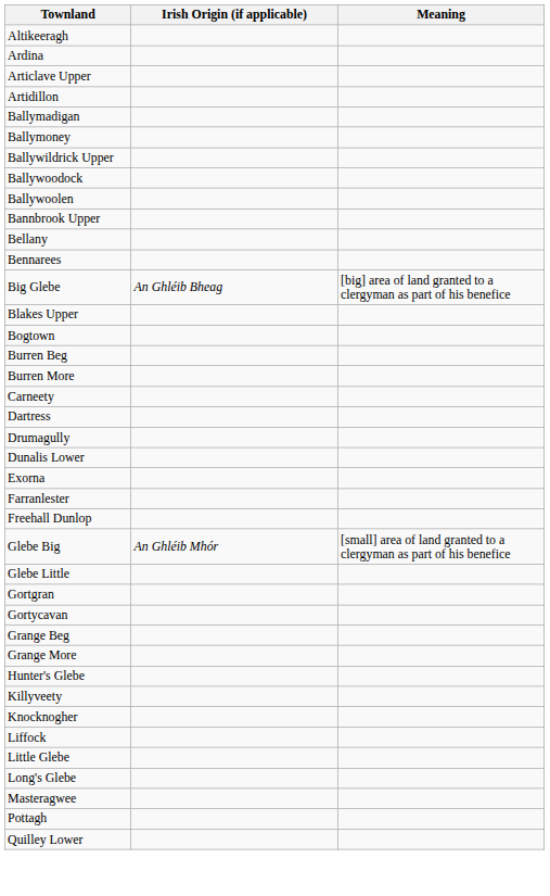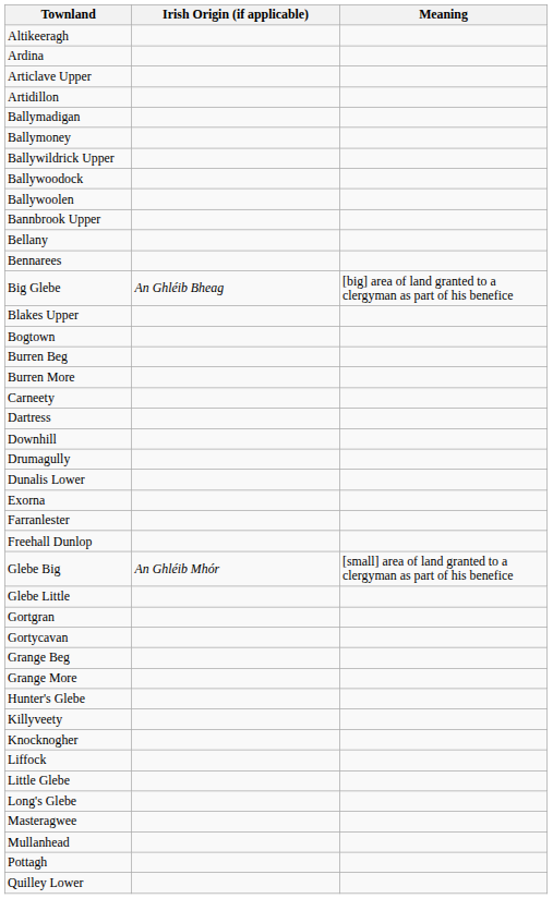+ row: Downhill
+ row: Mullanhead
